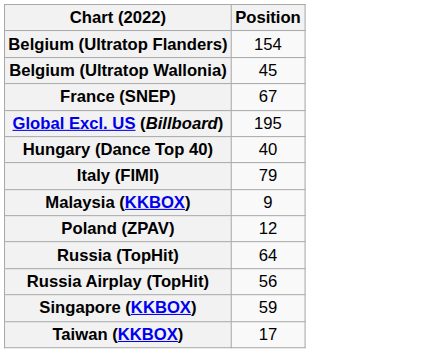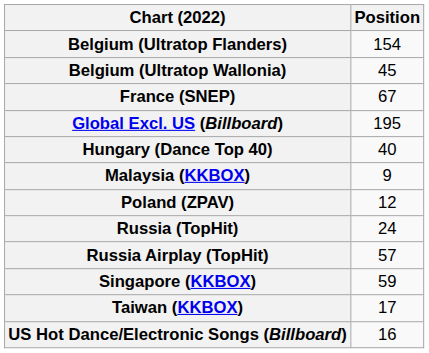- row: Italy (FIMI) | 79
Russia (TopHit) | Position: 64 -> 24
Russia Airplay (TopHit) | Position: 56 -> 57
+ row: US Hot Dance/Electronic Songs (Billboard) | 16
